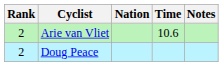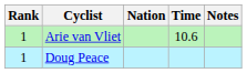Arie van Vliet | Rank: 2 -> 1
Doug Peace | Rank: 2 -> 1
